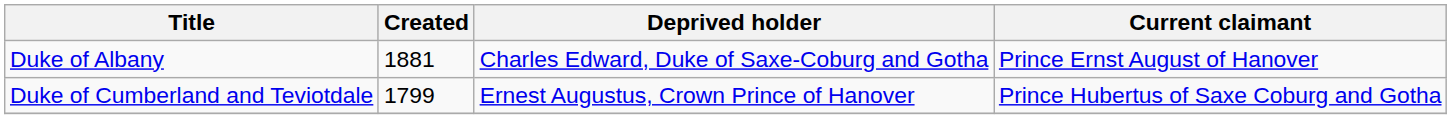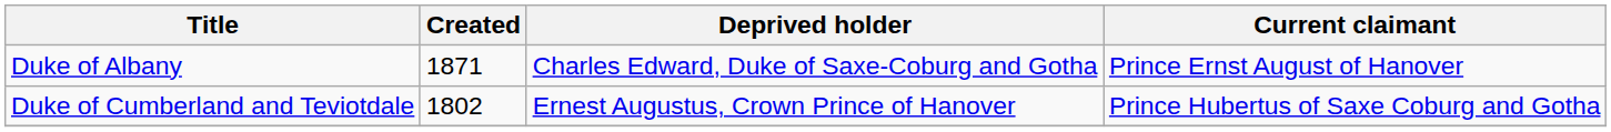Duke of Albany | Created: 1881 -> 1871
Duke of Cumberland and Teviotdale | Created: 1799 -> 1802
